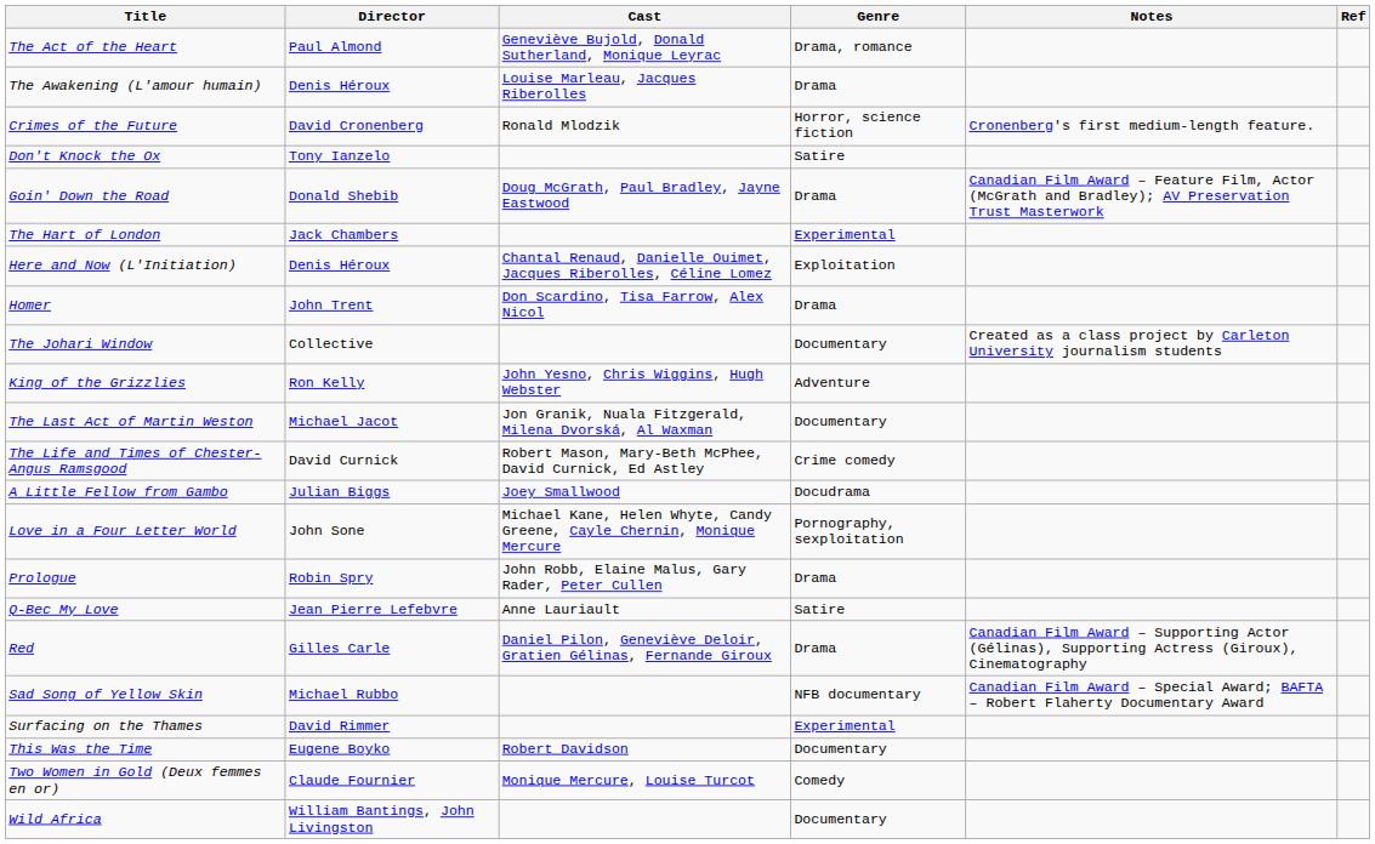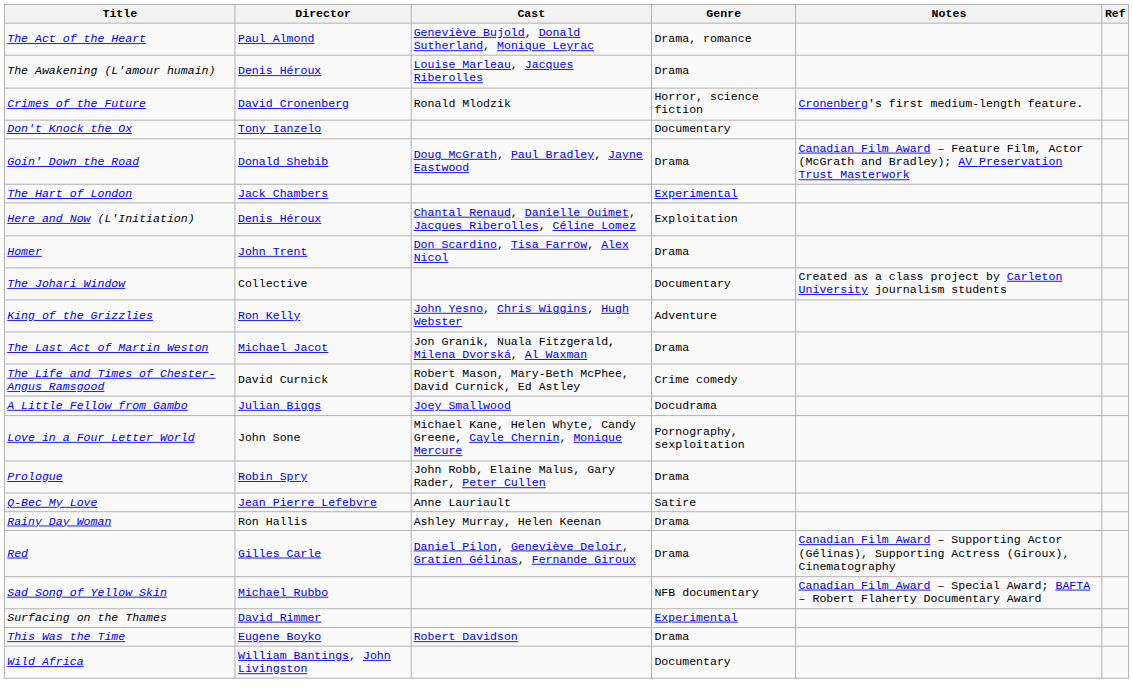Don't Knock the Ox | Genre: Satire -> Documentary
The Last Act of Martin Weston | Genre: Documentary -> Drama
+ row: Rainy Day Woman | Ron Hallis | Ashley Murray, Helen Keenan | Drama
This Was the Time | Genre: Documentary -> Drama
- row: Two Women in Gold (Deux femmes en or) | Claude Fournier | Monique Mercure, Louise Turcot | Comedy
